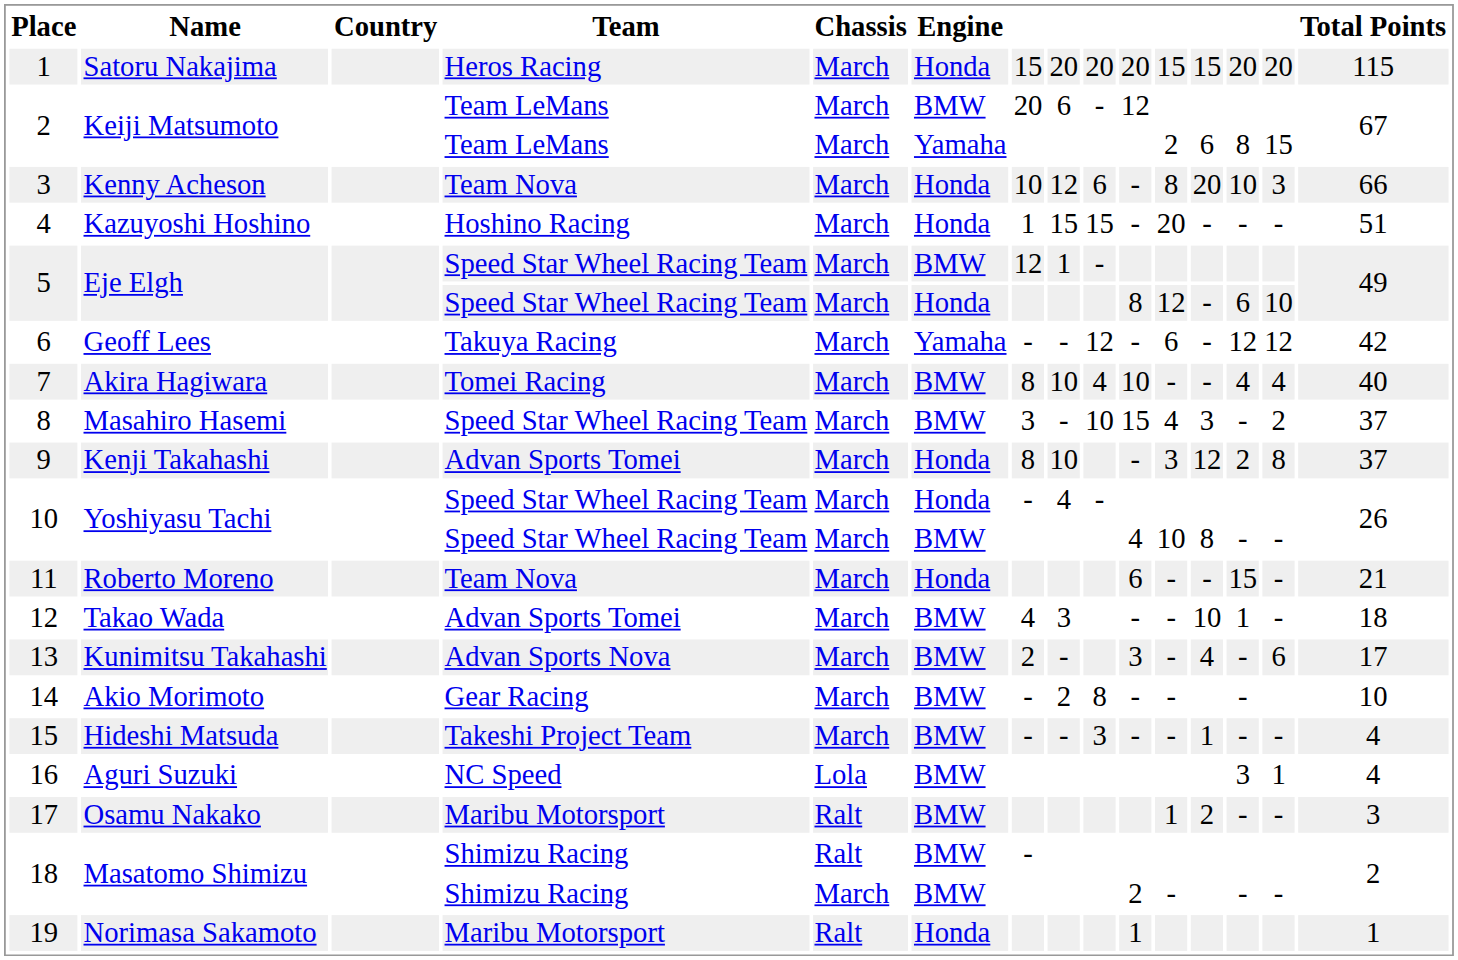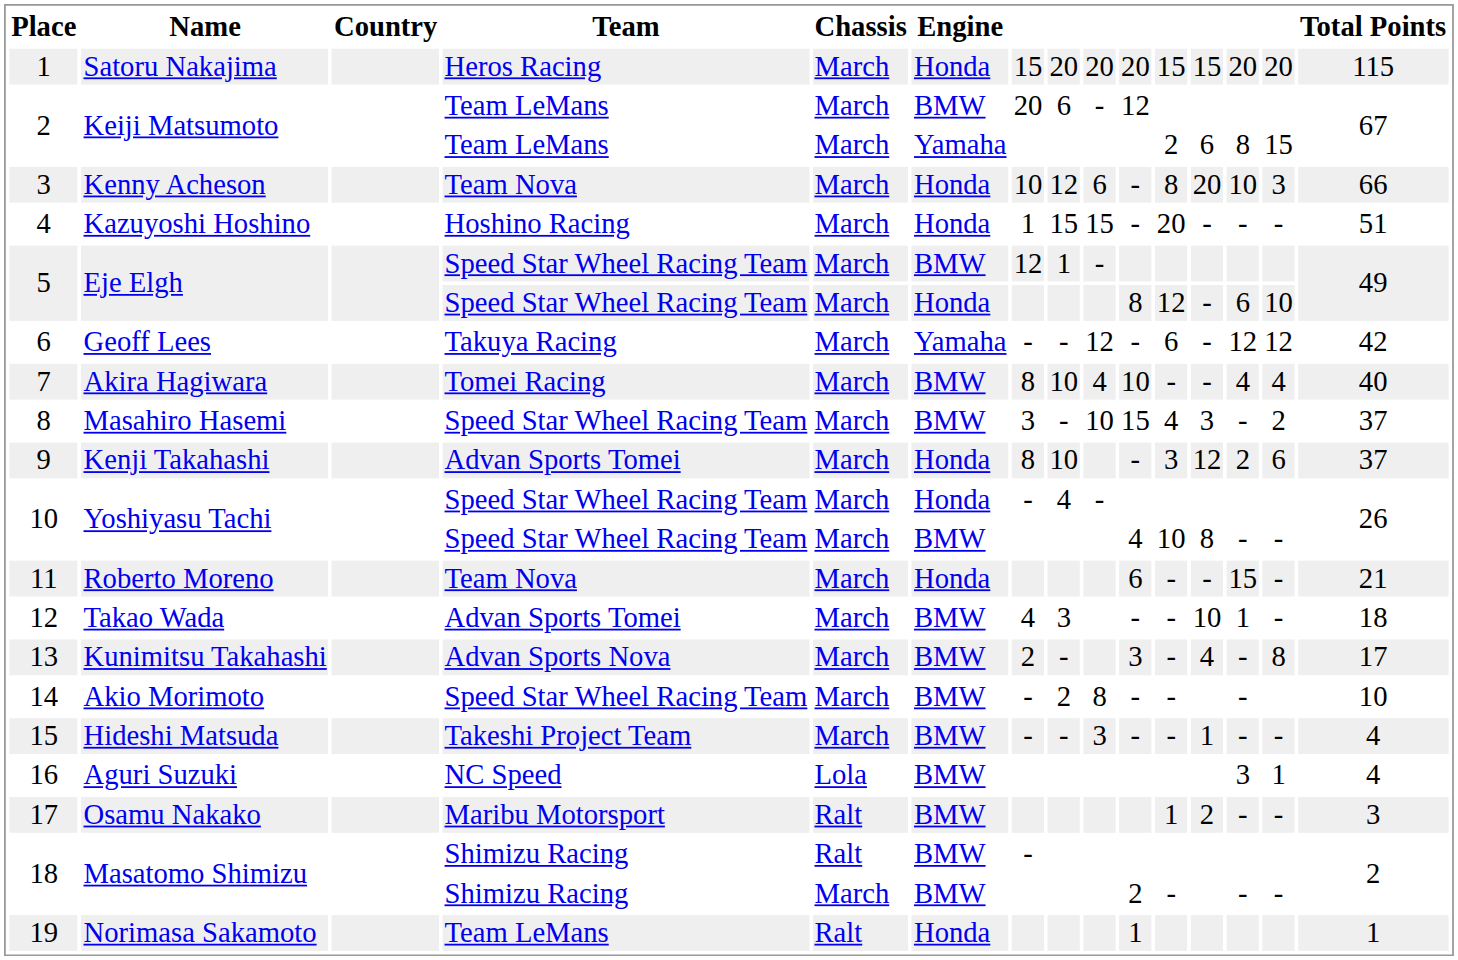9 | column 14: 8 -> 6
13 | column 14: 6 -> 8
14 | Team: Gear Racing -> Speed Star Wheel Racing Team
19 | Team: Maribu Motorsport -> Team LeMans
